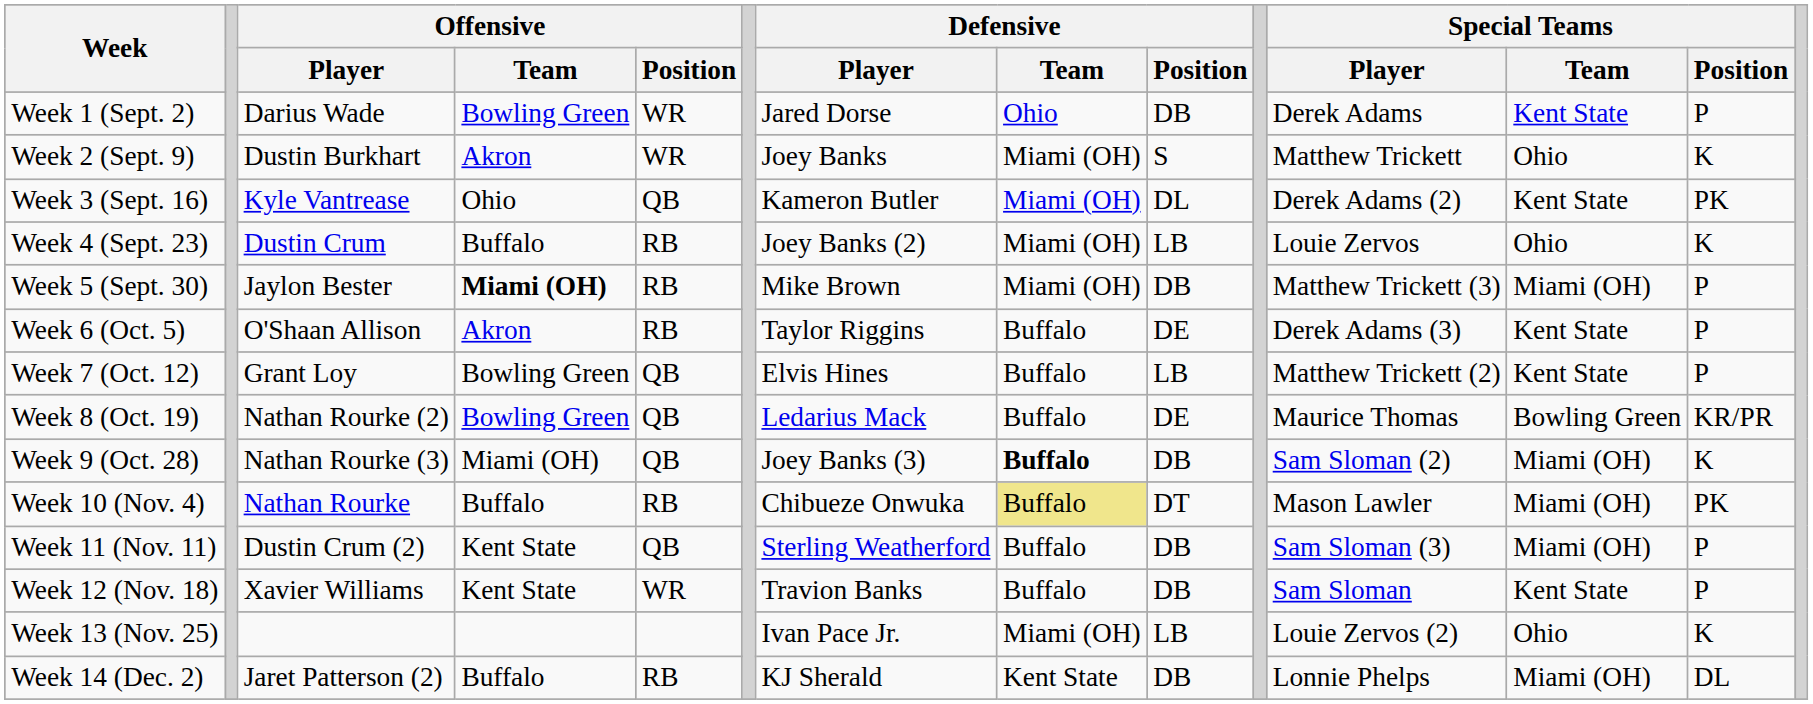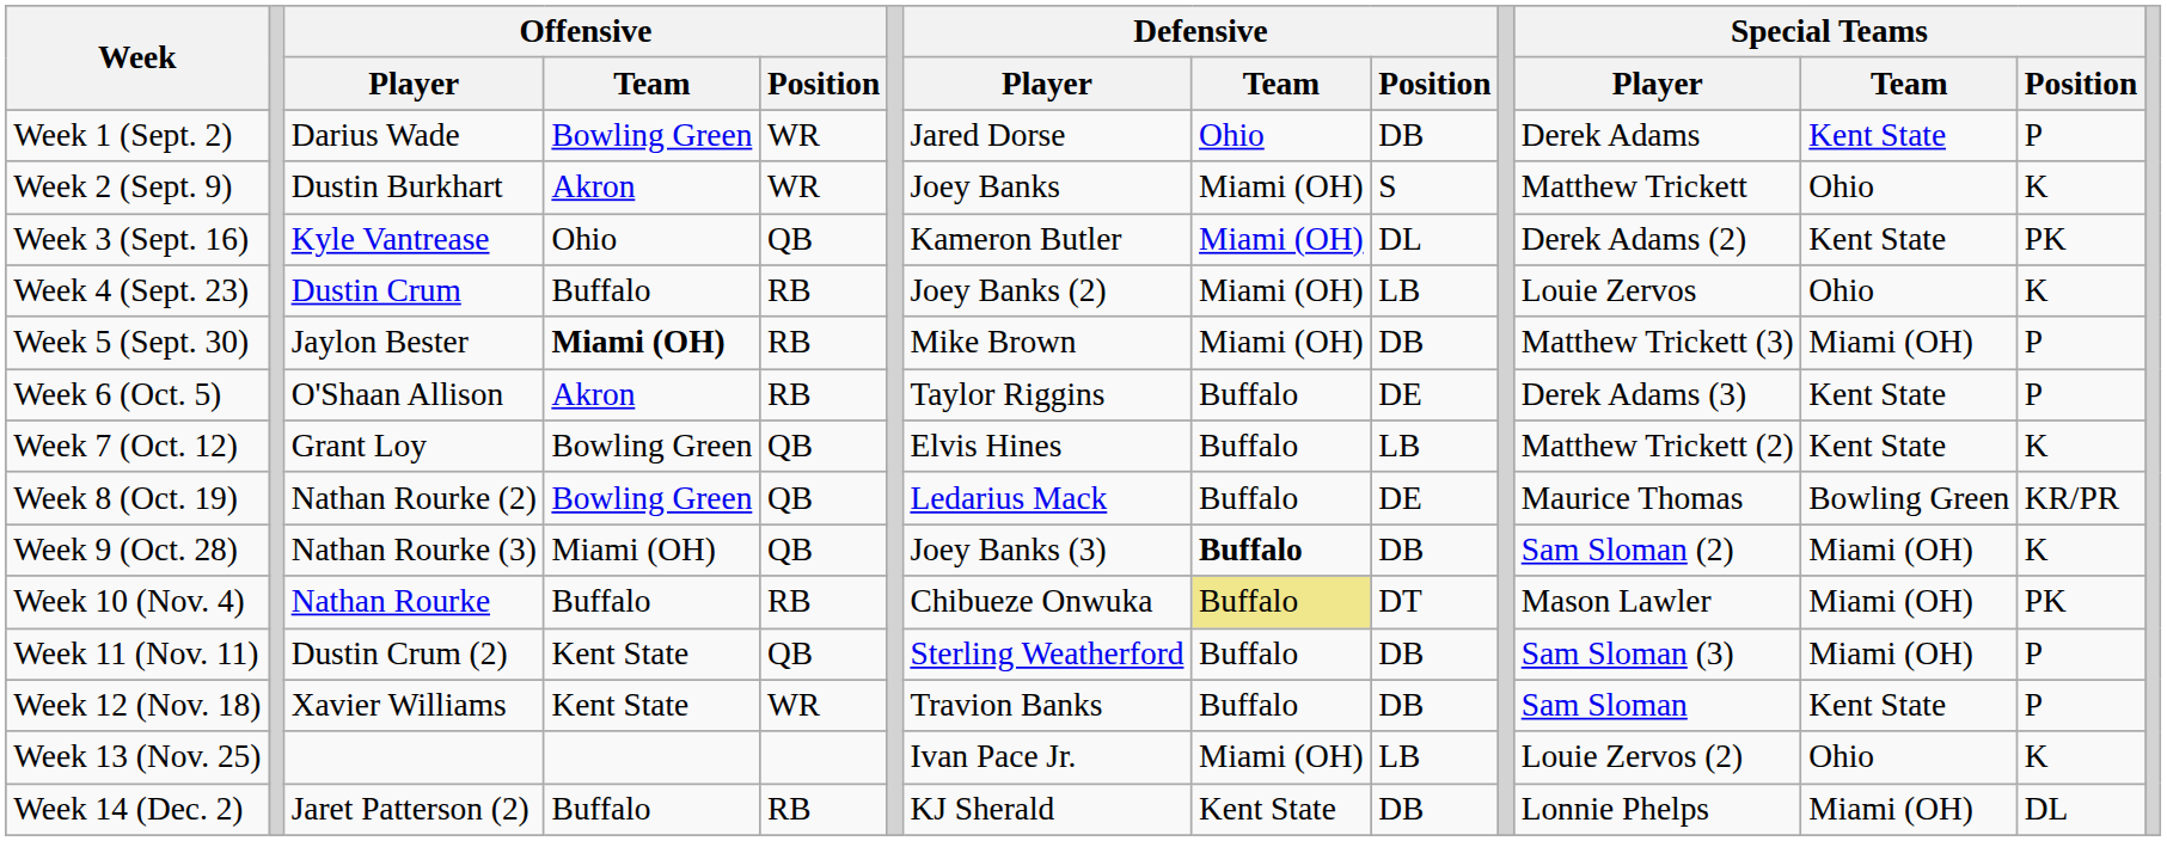Week 7 (Oct. 12) | Special Teams / Position: P -> K
